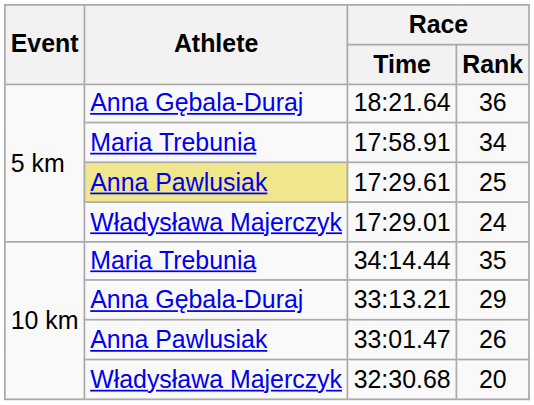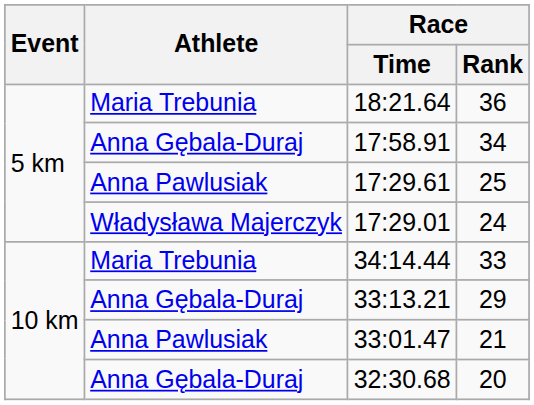18:21.64 | Athlete: Anna Gębala-Duraj -> Maria Trebunia
17:58.91 | Athlete: Maria Trebunia -> Anna Gębala-Duraj
17:29.61 | Athlete: khaki background -> no background
34:14.44 | Race / Rank: 35 -> 33
33:01.47 | Race / Rank: 26 -> 21
32:30.68 | Athlete: Władysława Majerczyk -> Anna Gębala-Duraj
